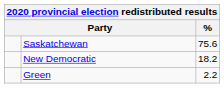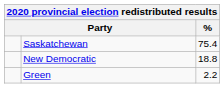Saskatchewan | %: 75.6 -> 75.4
New Democratic | %: 18.2 -> 18.8
